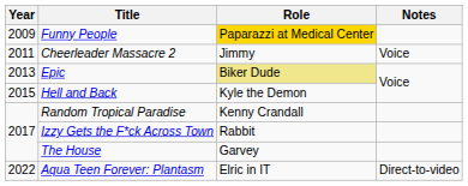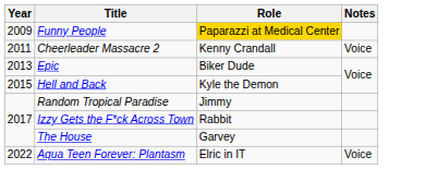Cheerleader Massacre 2 | Role: Jimmy -> Kenny Crandall
Epic | Role: khaki background -> no background
Random Tropical Paradise | Role: Kenny Crandall -> Jimmy
Aqua Teen Forever: Plantasm | Notes: Direct-to-video -> Voice
